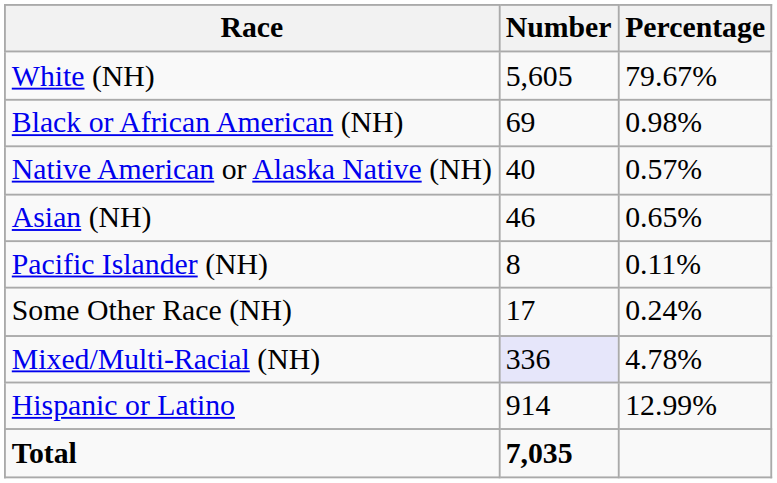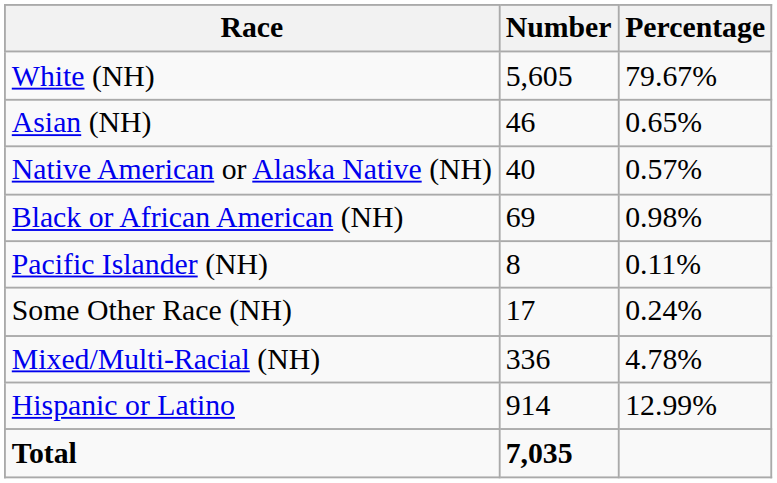rows swapped: Black or African American (NH) <-> Asian (NH)
Mixed/Multi-Racial (NH) | Number: lavender background -> no background
